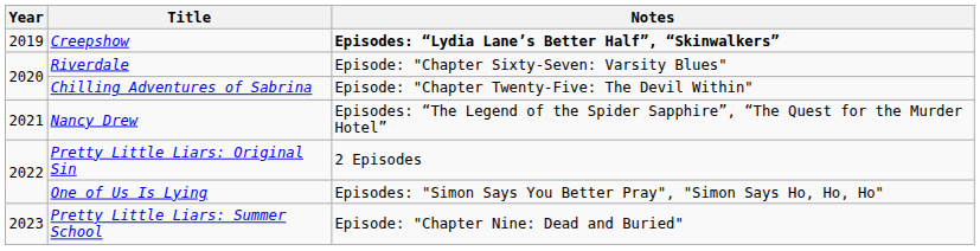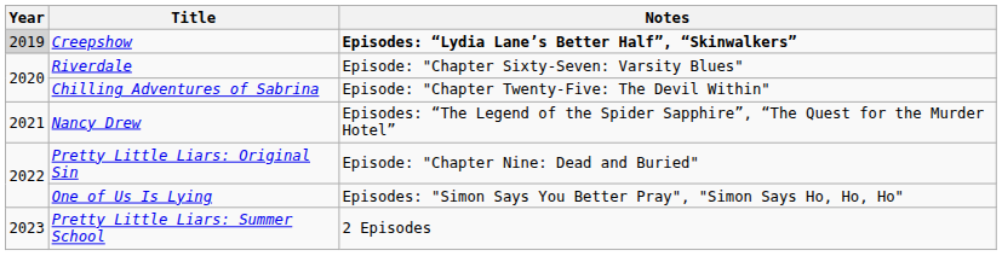Creepshow | Year: no background -> lightgrey background
Pretty Little Liars: Original Sin | Notes: 2 Episodes -> Episode: "Chapter Nine: Dead and Buried"
Pretty Little Liars: Summer School | Notes: Episode: "Chapter Nine: Dead and Buried" -> 2 Episodes
